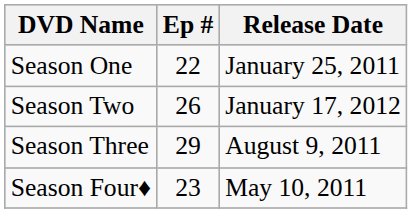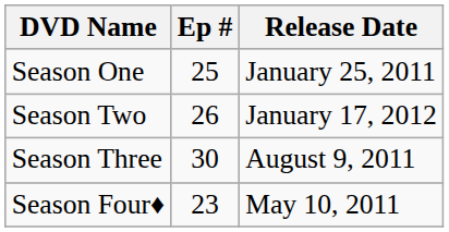Season One | Ep #: 22 -> 25
Season Three | Ep #: 29 -> 30
